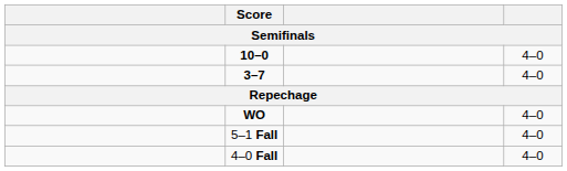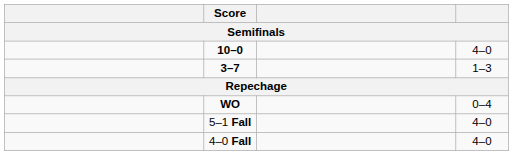3–7 | column 4: 4–0 -> 1–3
WO | column 4: 4–0 -> 0–4
